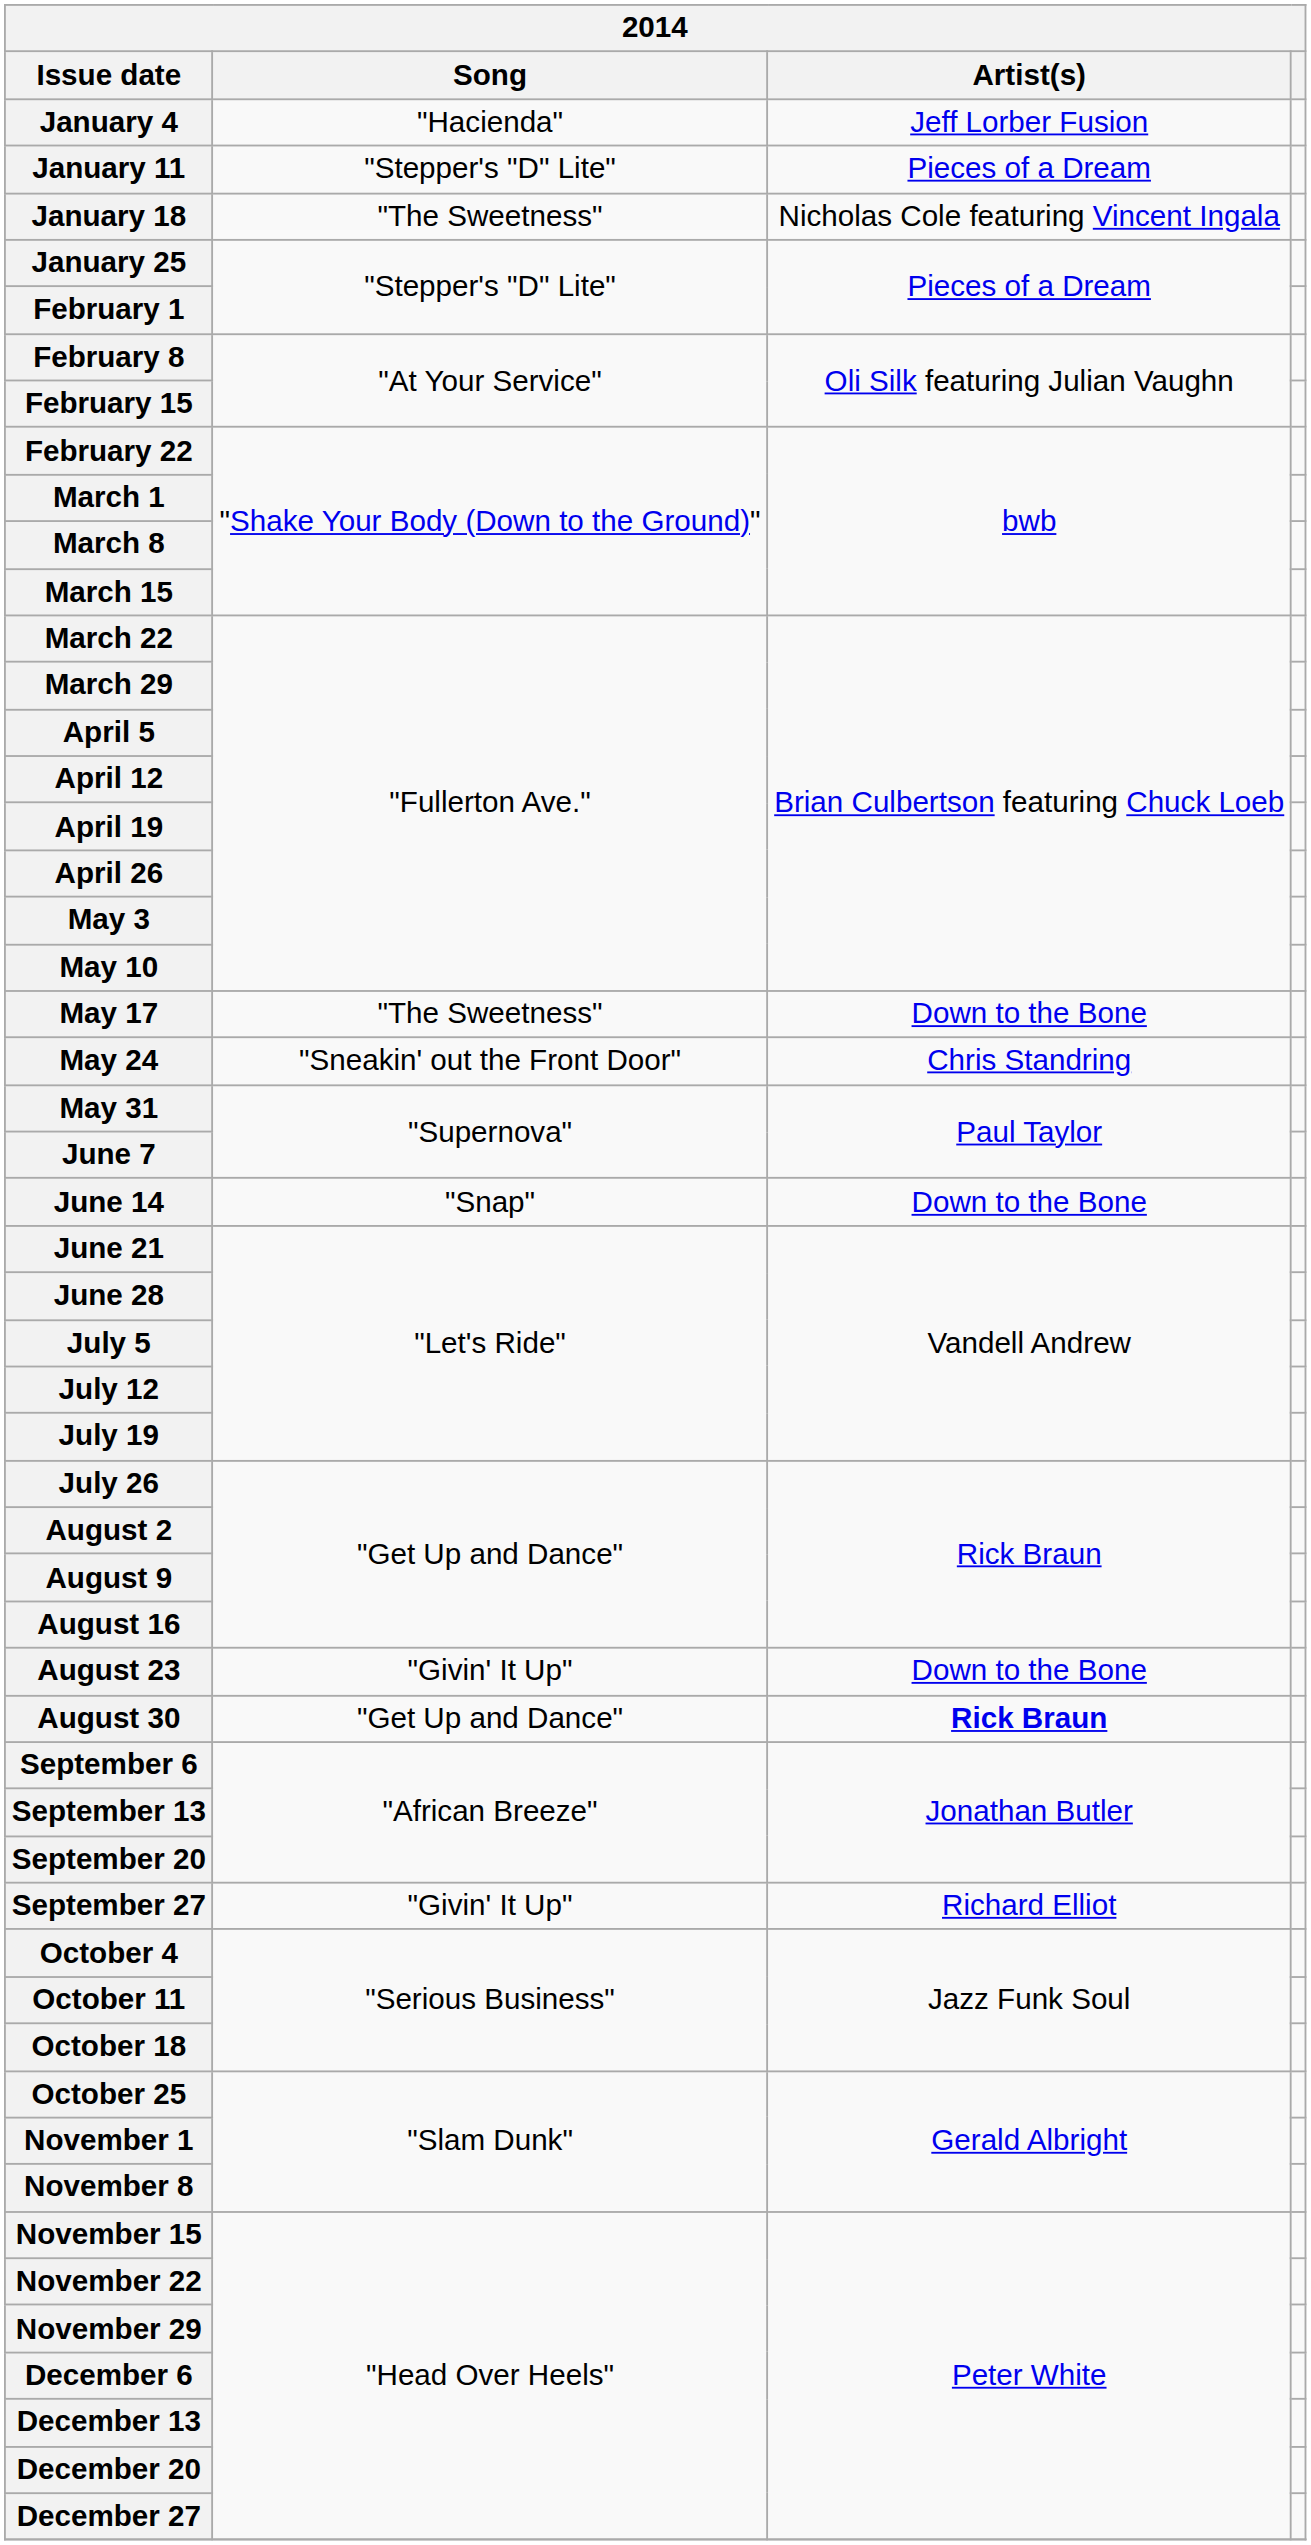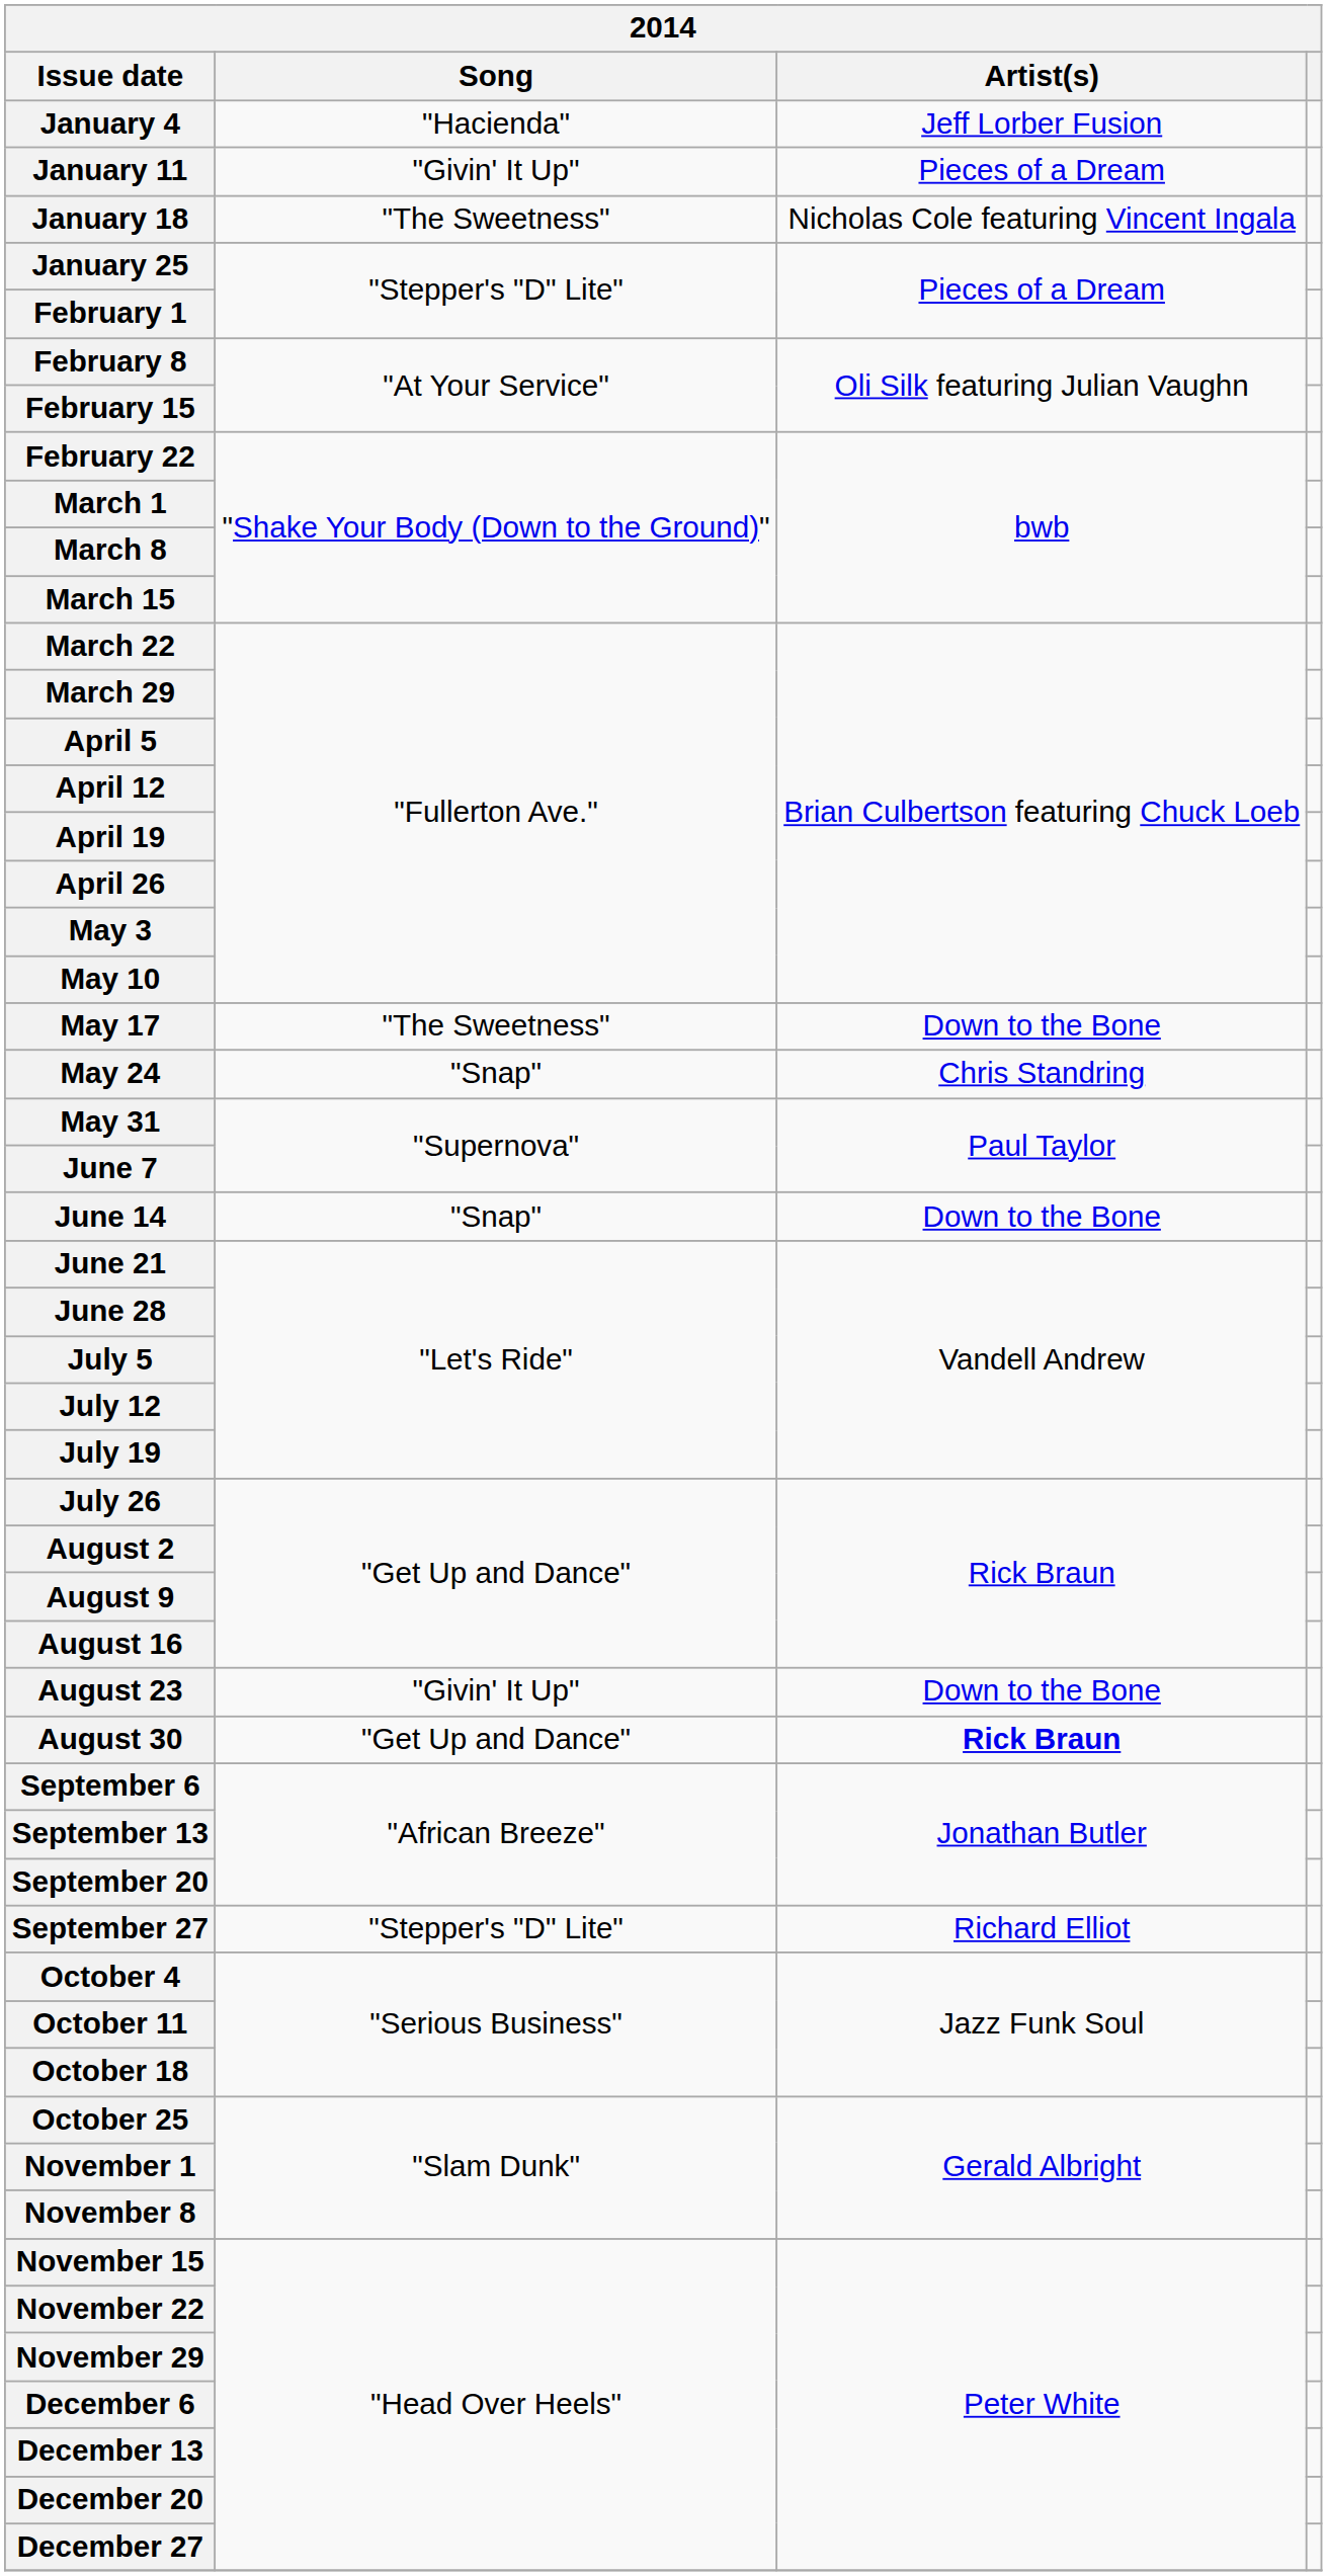January 11 | Song: "Stepper's "D" Lite" -> "Givin' It Up"
May 24 | Song: "Sneakin' out the Front Door" -> "Snap"
September 27 | Song: "Givin' It Up" -> "Stepper's "D" Lite"
